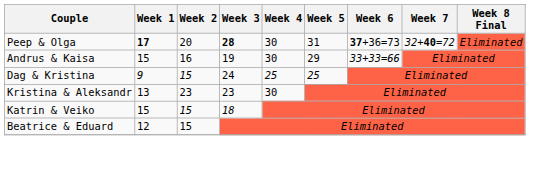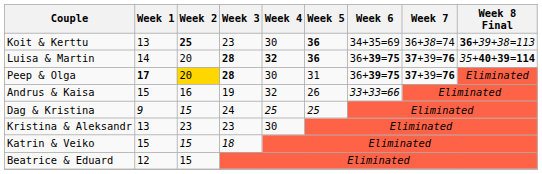+ row: Koit & Kerttu | 13 | 25 | 23 | 30 | 36 | 34+35=69 | 36+38=74 | 36+39+38=113
+ row: Luisa & Martin | 14 | 20 | 28 | 32 | 36 | 36+39=75 | 37+39=76 | 35+40+39=114
Peep & Olga | Week 2: no background -> gold background
Peep & Olga | Week 6: 37+36=73 -> 36+39=75
Peep & Olga | Week 7: 32+40=72 -> 37+39=76
Andrus & Kaisa | Week 4: 30 -> 32
Andrus & Kaisa | Week 5: 29 -> 26
